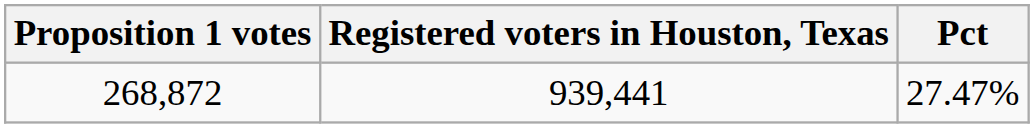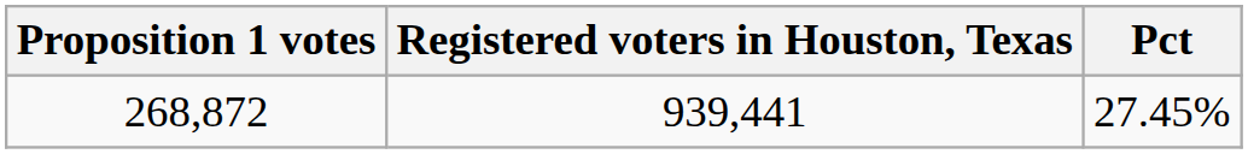268,872 | Pct: 27.47% -> 27.45%
